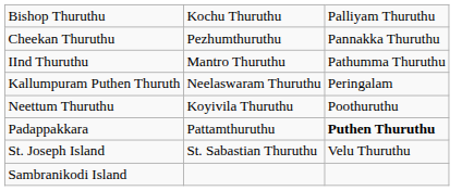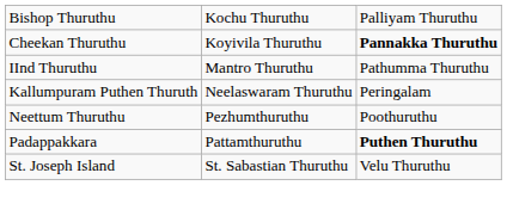Cheekan Thuruthu | column 2: Pezhumthuruthu -> Koyivila Thuruthu
Cheekan Thuruthu | column 3: normal -> bold
Neettum Thuruthu | column 2: Koyivila Thuruthu -> Pezhumthuruthu
- row: Sambranikodi Island
